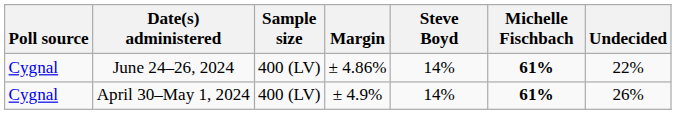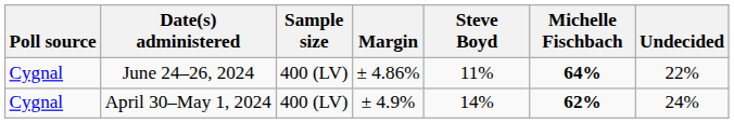June 24–26, 2024 | Steve Boyd: 14% -> 11%
June 24–26, 2024 | Michelle Fischbach: 61% -> 64%
April 30–May 1, 2024 | Michelle Fischbach: 61% -> 62%
April 30–May 1, 2024 | Undecided: 26% -> 24%
